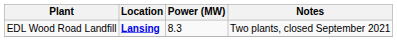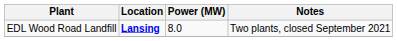EDL Wood Road Landfill | Power (MW): 8.3 -> 8.0
